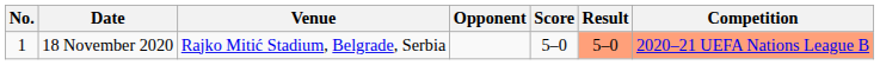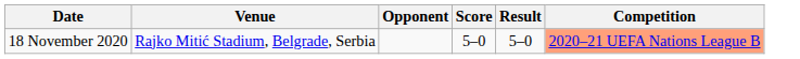- column: No. | 1
18 November 2020 | Result: lightsalmon background -> no background
